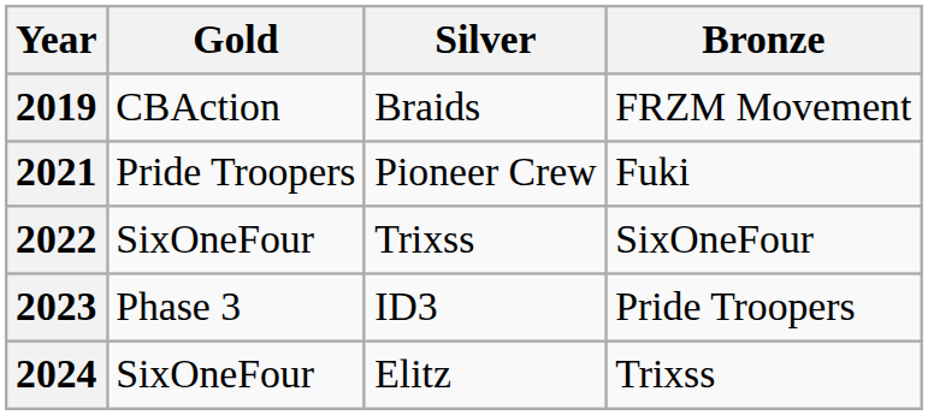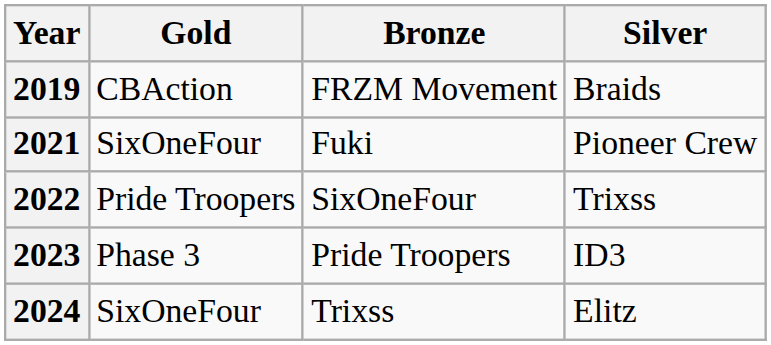columns swapped: Silver <-> Bronze
2021 | Gold: Pride Troopers -> SixOneFour
2022 | Gold: SixOneFour -> Pride Troopers
